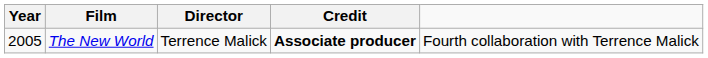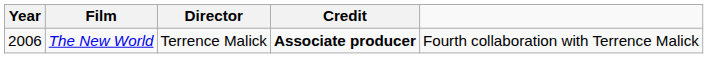The New World | Year: 2005 -> 2006
